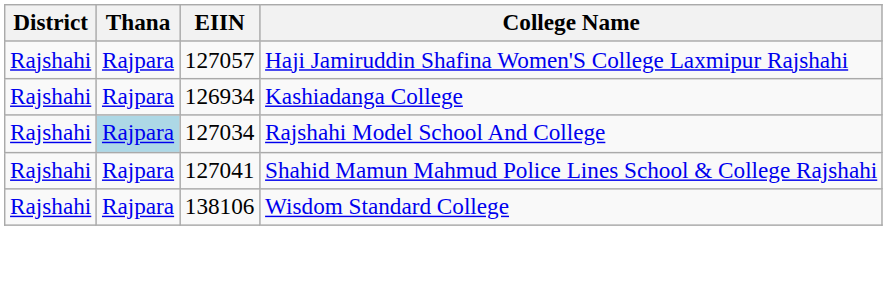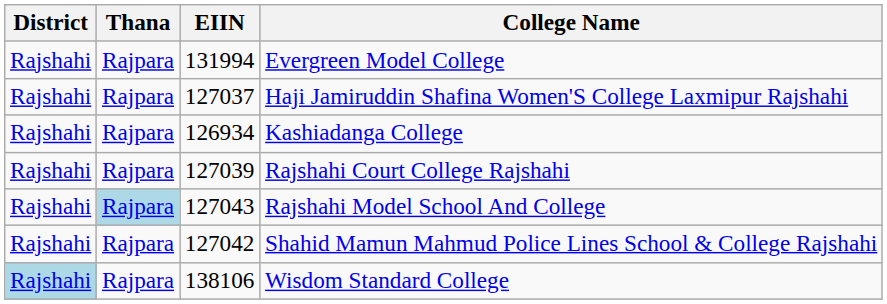+ row: Rajshahi | Rajpara | 131994 | Evergreen Model College
Haji Jamiruddin Shafina Women'S College Laxmipur Rajshahi | EIIN: 127057 -> 127037
+ row: Rajshahi | Rajpara | 127039 | Rajshahi Court College Rajshahi
Rajshahi Model School And College | EIIN: 127034 -> 127043
Shahid Mamun Mahmud Police Lines School & College Rajshahi | EIIN: 127041 -> 127042
Wisdom Standard College | District: no background -> lightblue background
